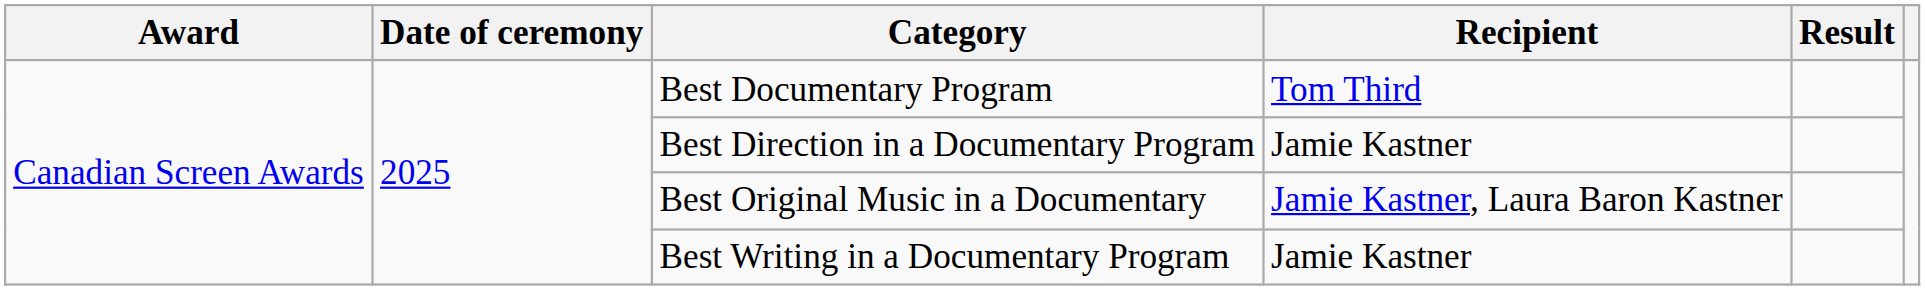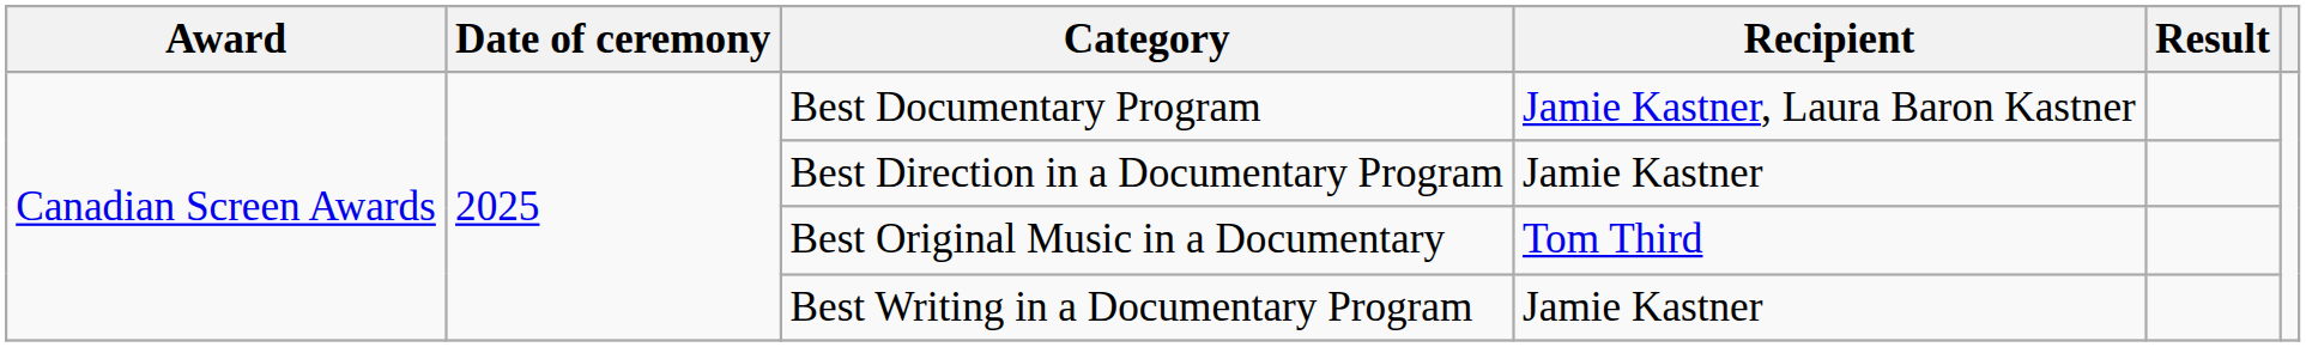Best Documentary Program | Recipient: Tom Third -> Jamie Kastner, Laura Baron Kastner
Best Original Music in a Documentary | Recipient: Jamie Kastner, Laura Baron Kastner -> Tom Third
